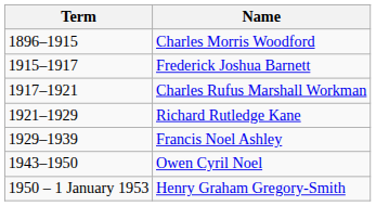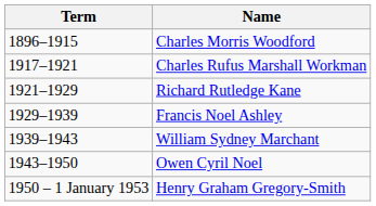- row: 1915–1917 | Frederick Joshua Barnett
+ row: 1939–1943 | William Sydney Marchant
